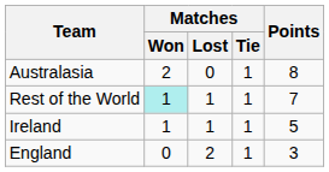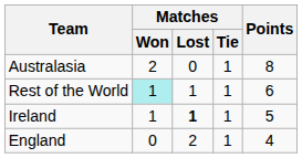Rest of the World | Points: 7 -> 6
Ireland | Matches / Lost: normal -> bold
England | Points: 3 -> 4
